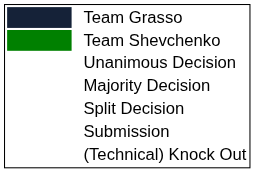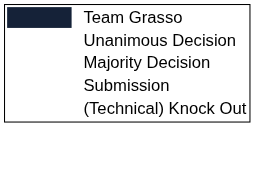- row: Team Shevchenko
- row: Split Decision
